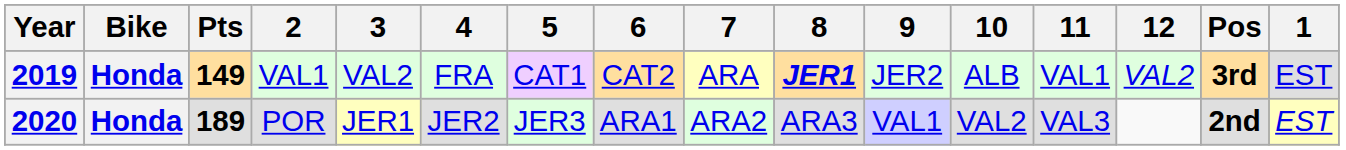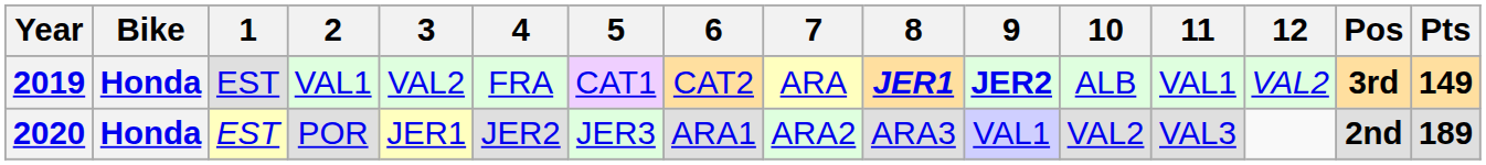columns swapped: 1 <-> Pts
2019 | 9: normal -> bold
